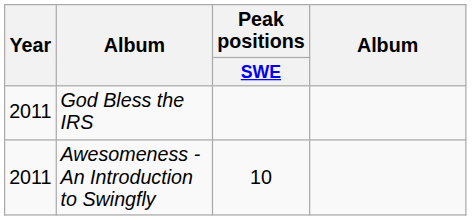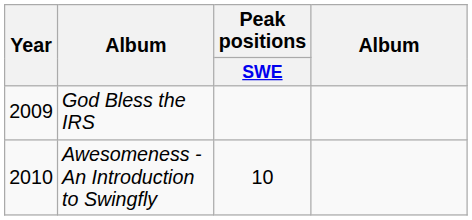God Bless the IRS | Year: 2011 -> 2009
Awesomeness - An Introduction to Swingfly | Year: 2011 -> 2010
